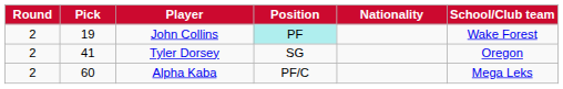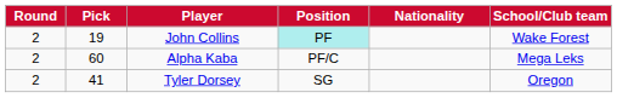rows swapped: Tyler Dorsey <-> Alpha Kaba
